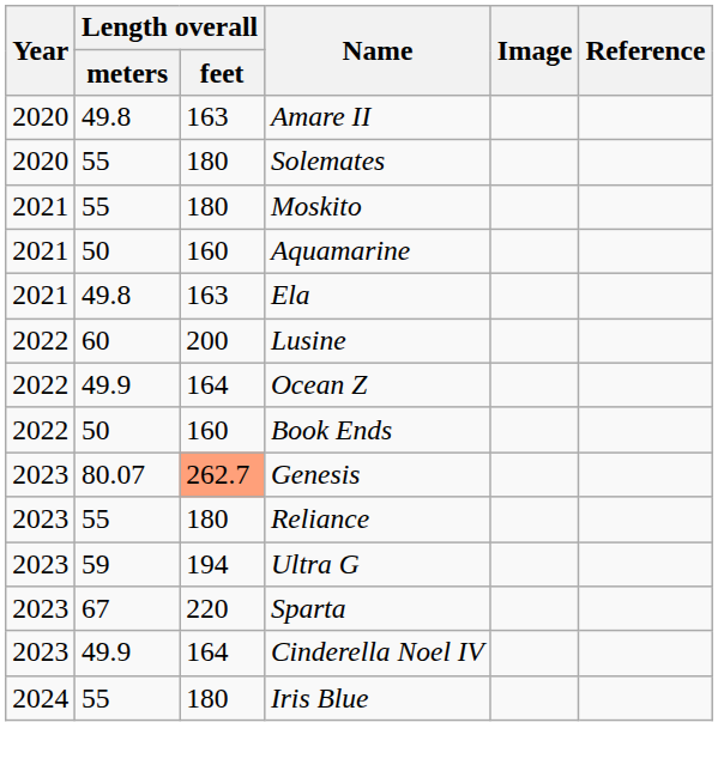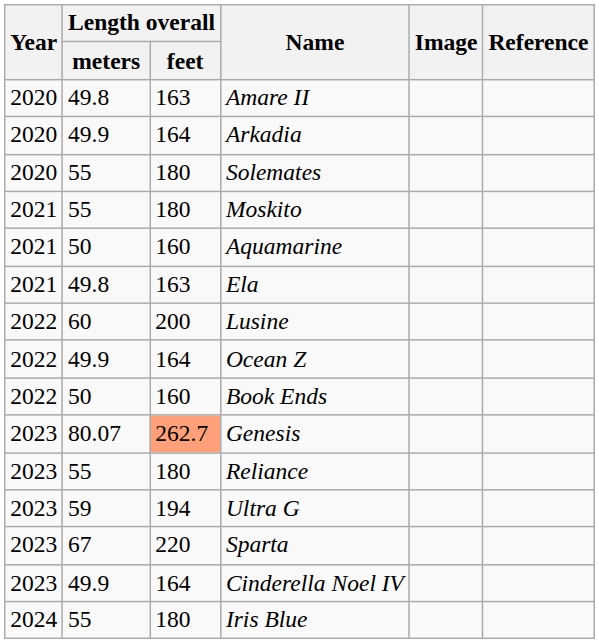+ row: 2020 | 49.9 | 164 | Arkadia
